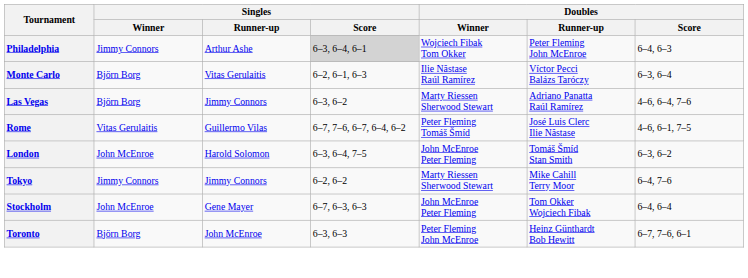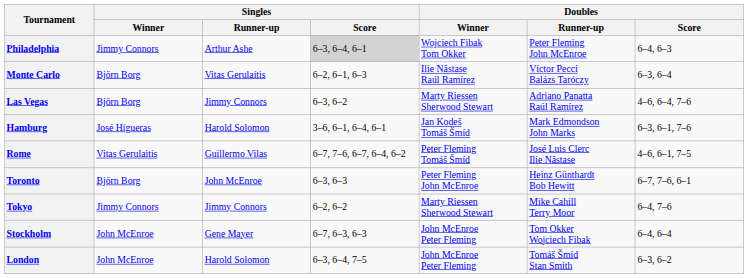+ row: Hamburg | José Higueras | Harold Solomon | 3–6, 6–1, 6–4, 6–1 | Jan Kodeš Tomáš Šmíd | Mark Edmondson John Marks | 6–3, 6–1, 7–6
rows swapped: Toronto <-> London
